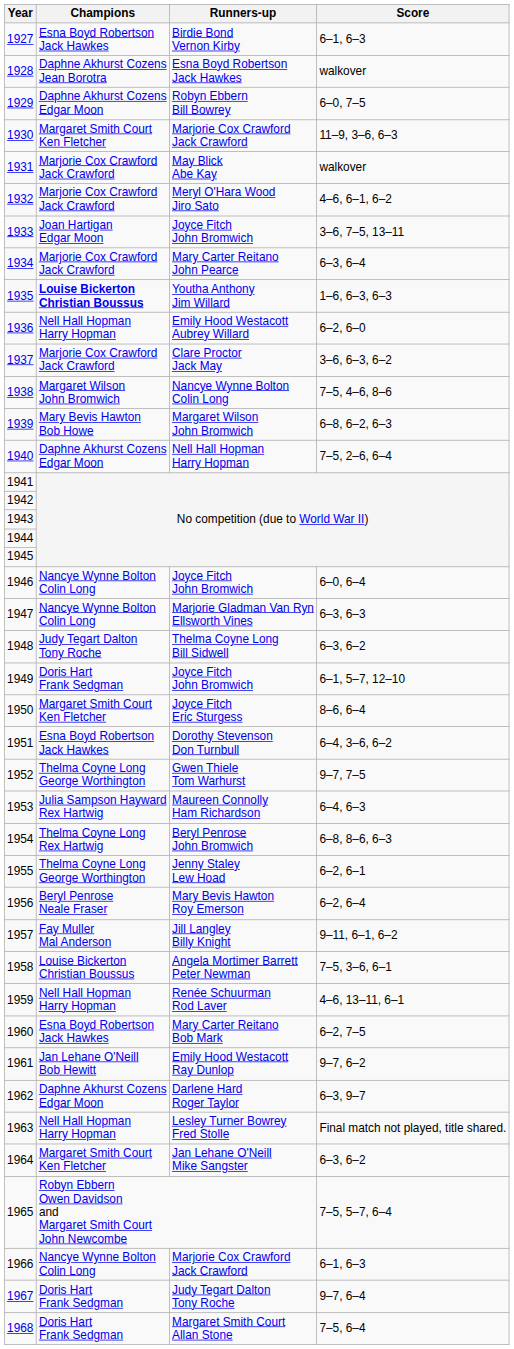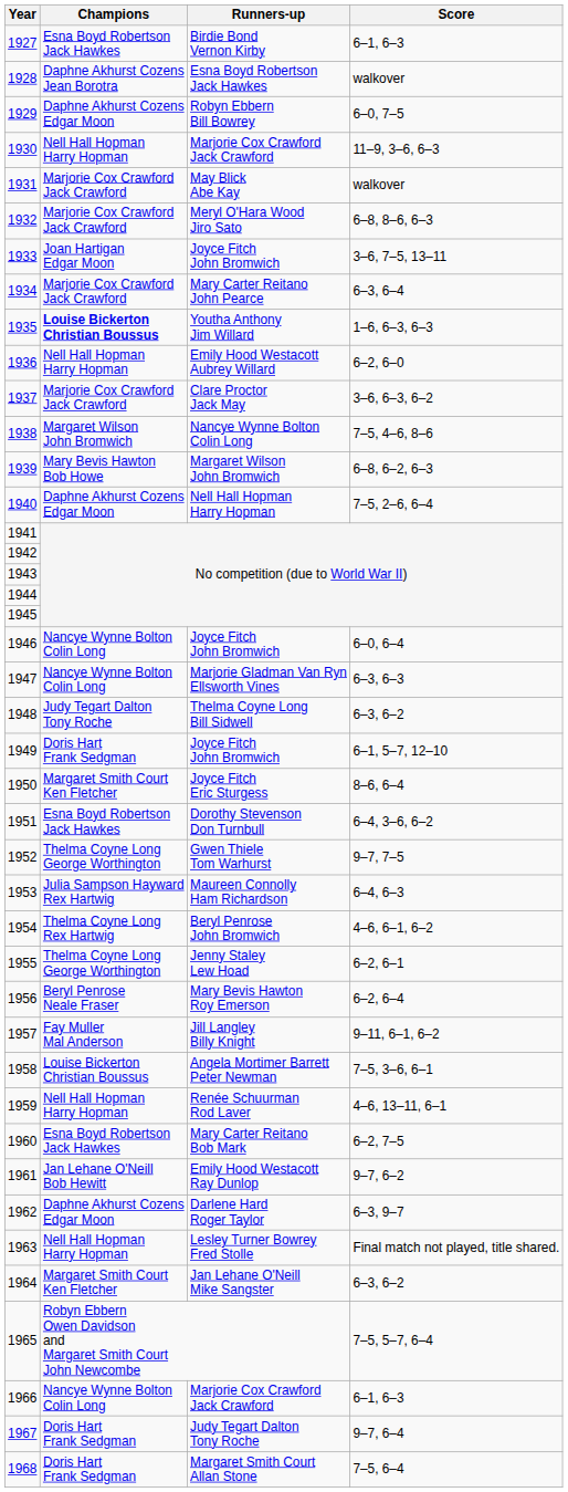1930 | Champions: Margaret Smith Court Ken Fletcher -> Nell Hall Hopman Harry Hopman
1932 | Score: 4–6, 6–1, 6–2 -> 6–8, 8–6, 6–3
1954 | Score: 6–8, 8–6, 6–3 -> 4–6, 6–1, 6–2
